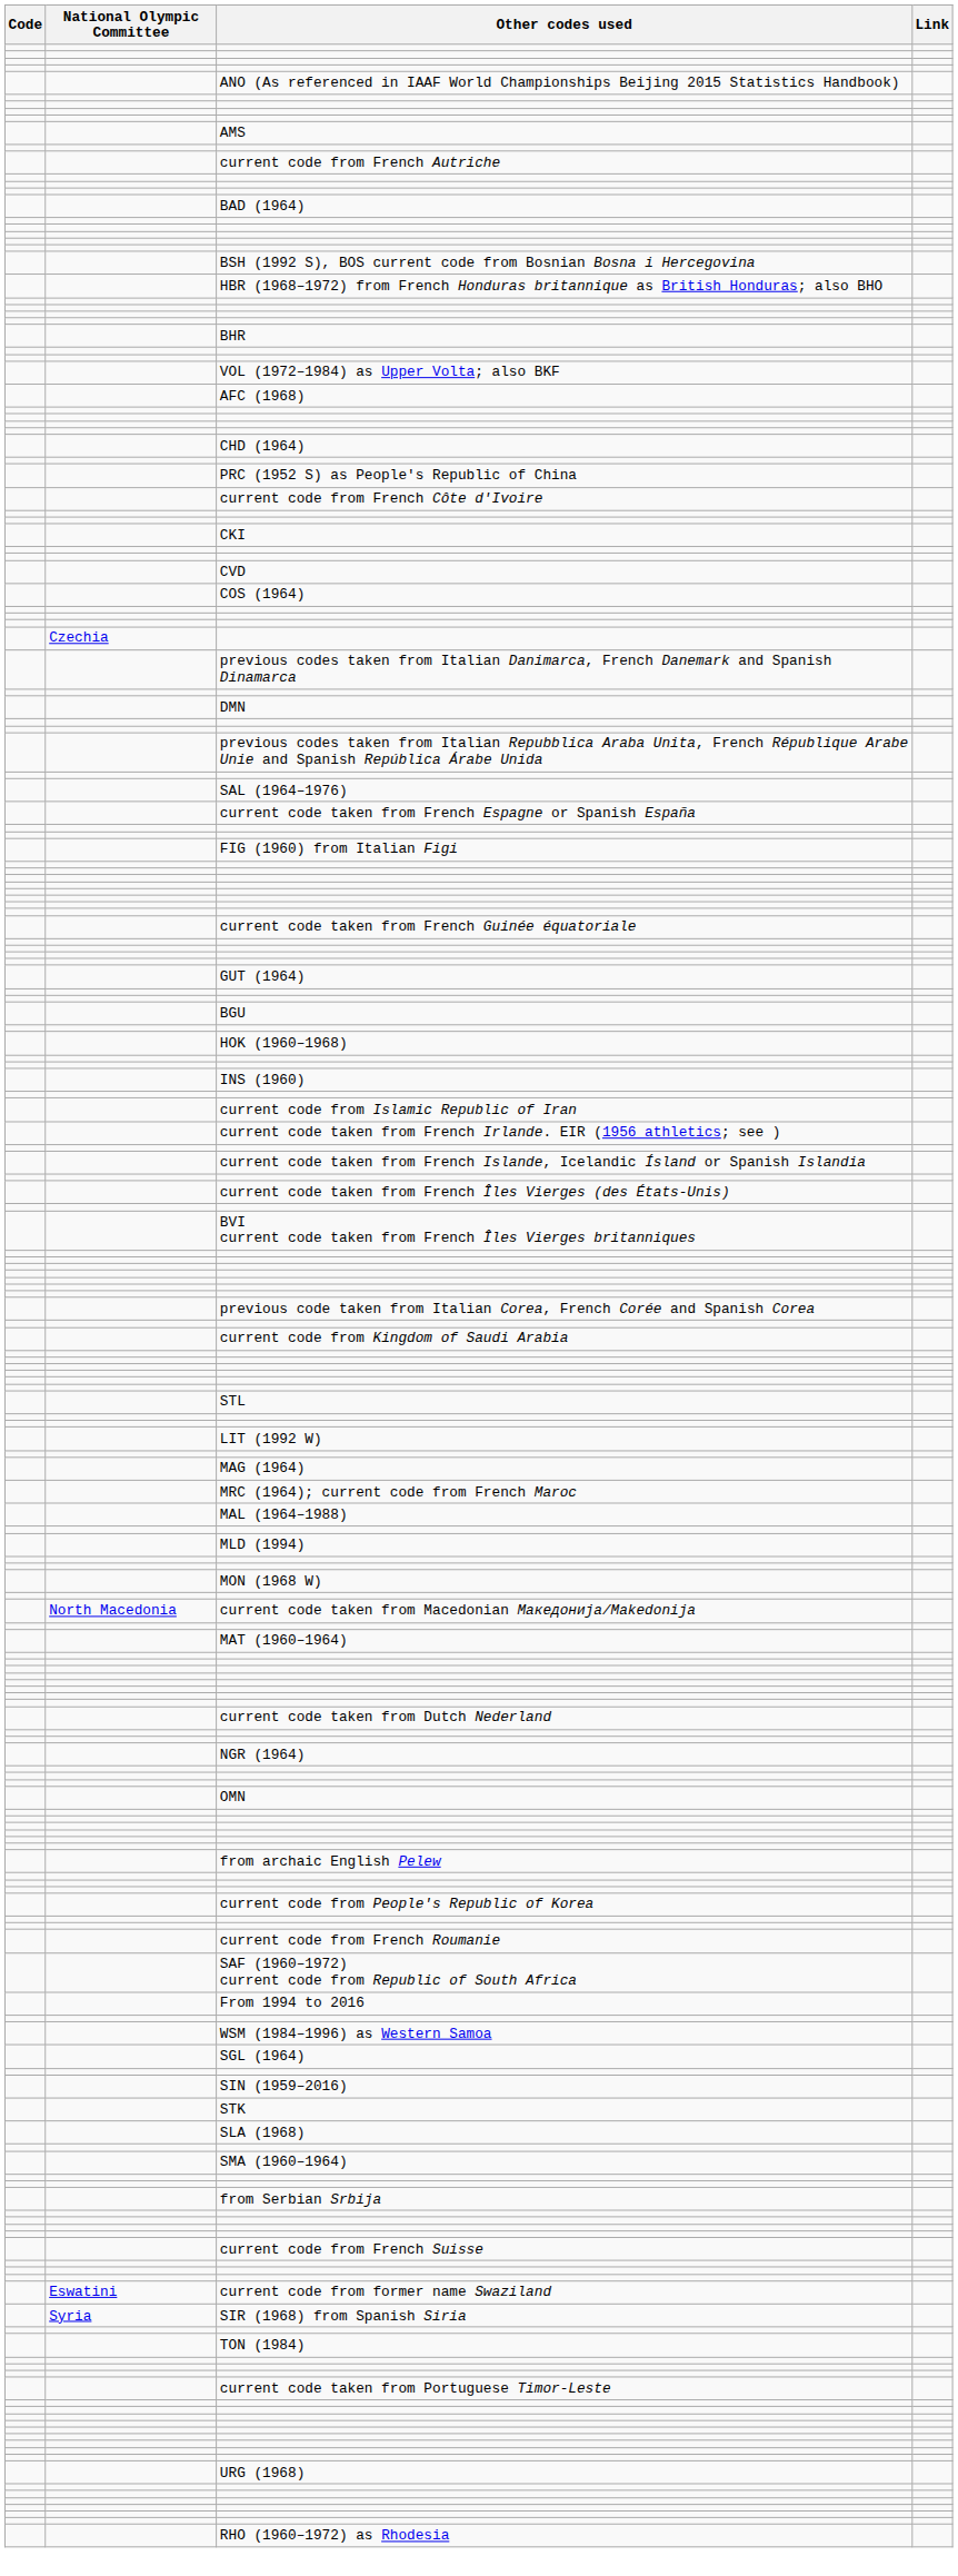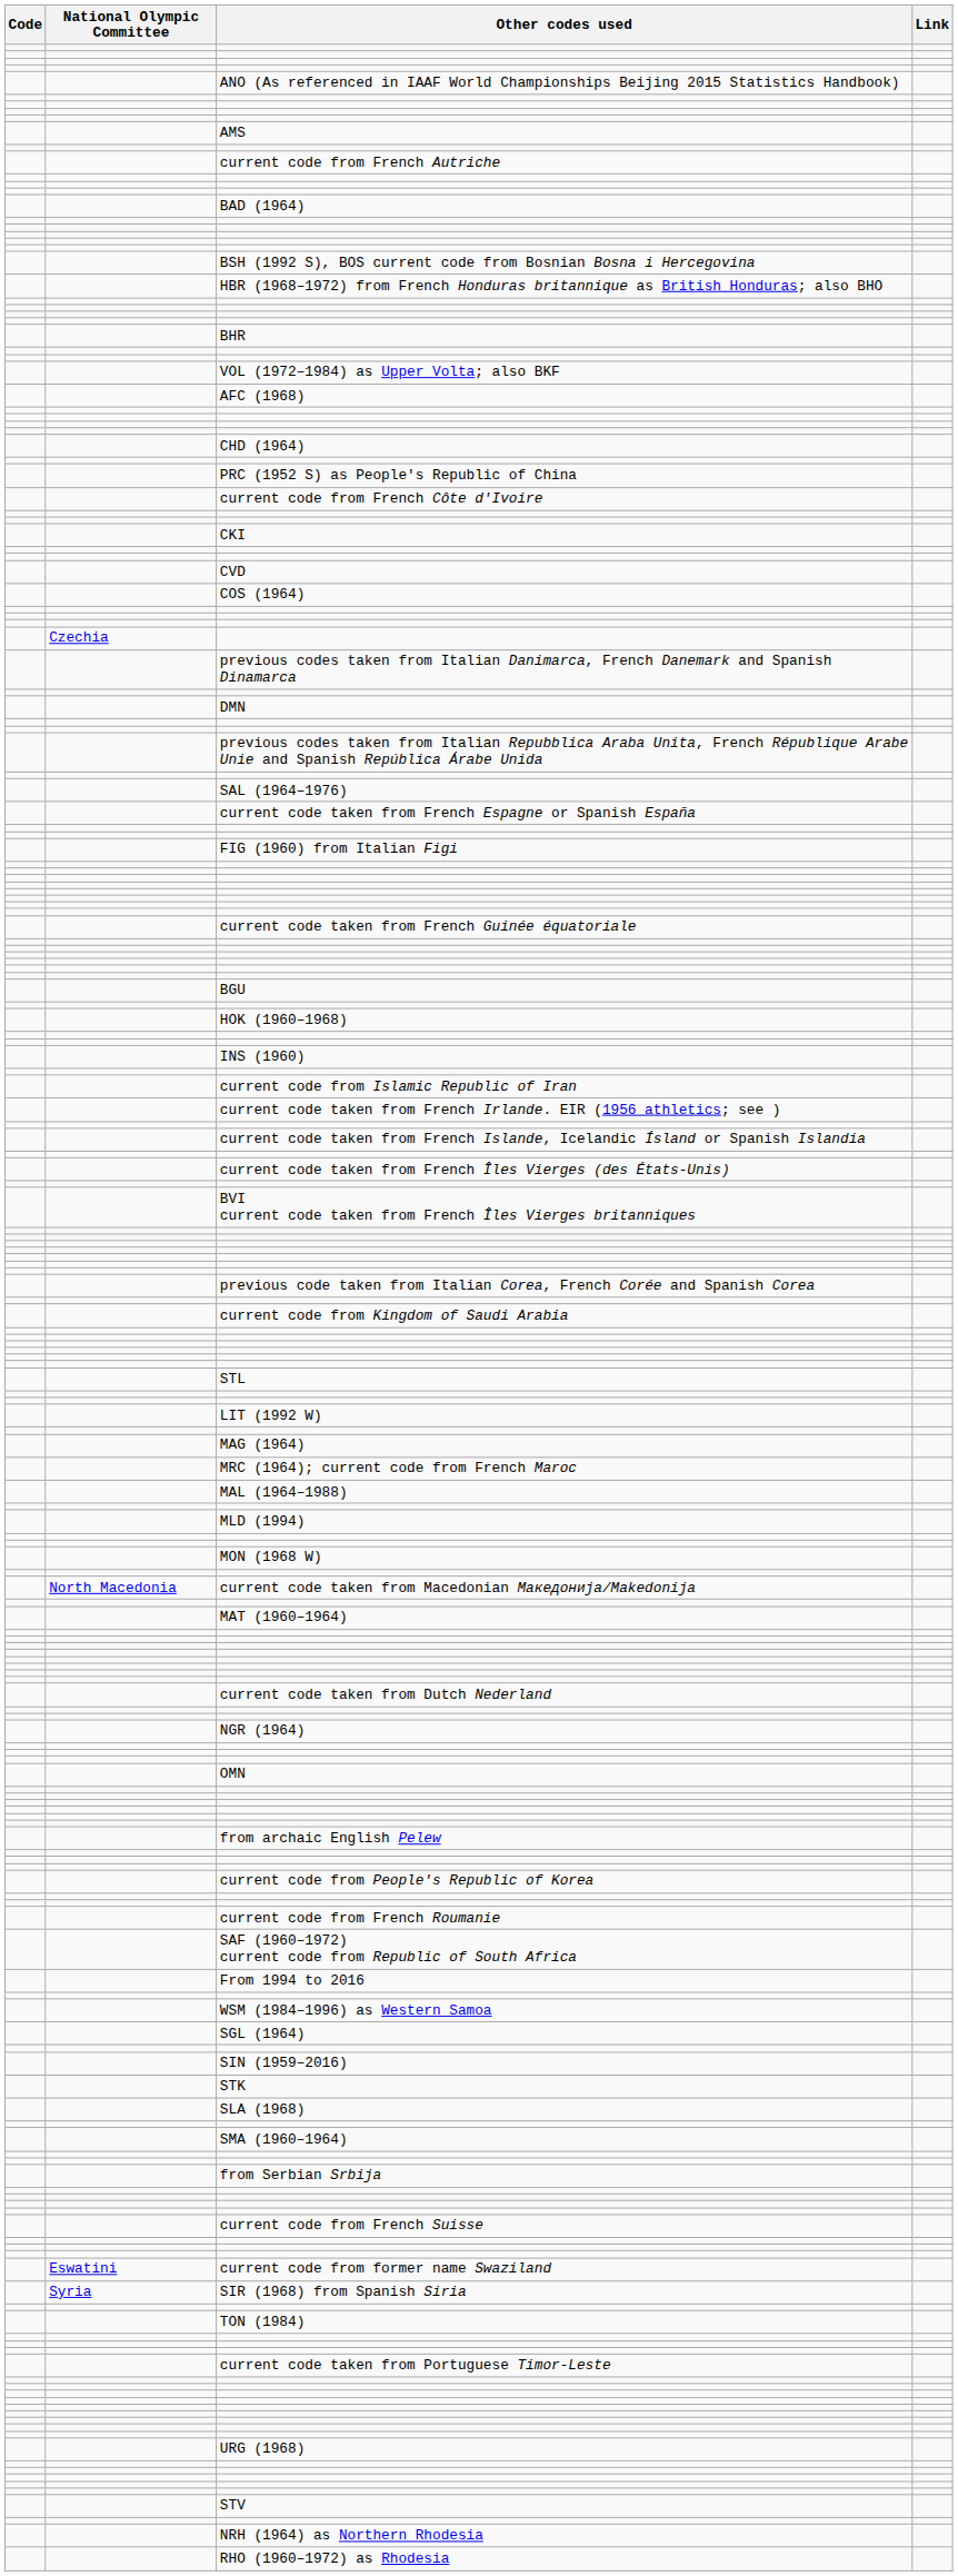- row: GUT (1964)
+ row: STV
+ row: NRH (1964) as Northern Rhodesia
